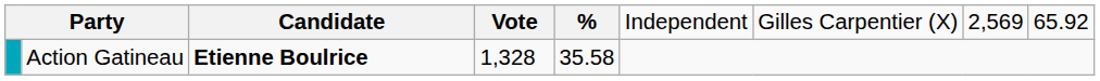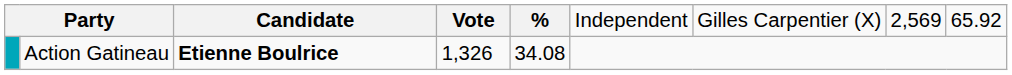Action Gatineau | column 4: 1,328 -> 1,326
Action Gatineau | column 5: 35.58 -> 34.08
